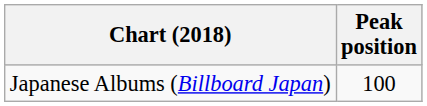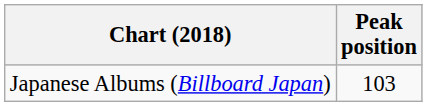Japanese Albums (Billboard Japan) | Peak position: 100 -> 103
